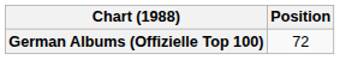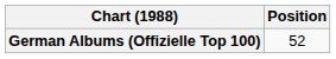German Albums (Offizielle Top 100) | Position: 72 -> 52
